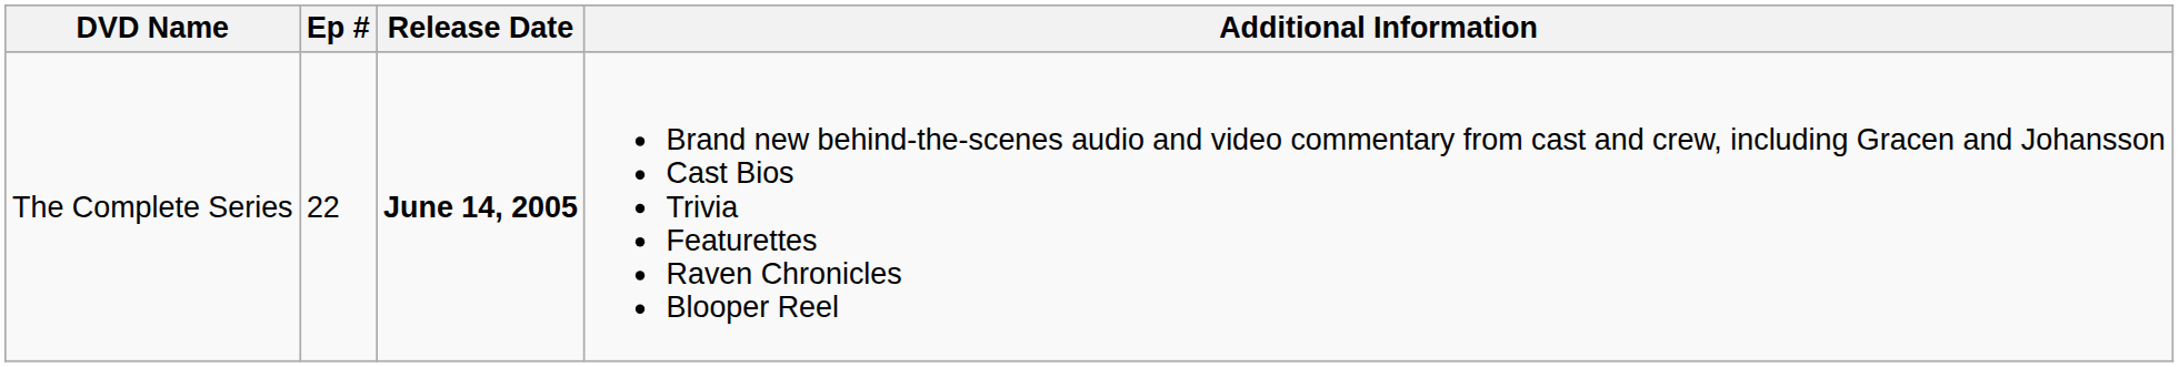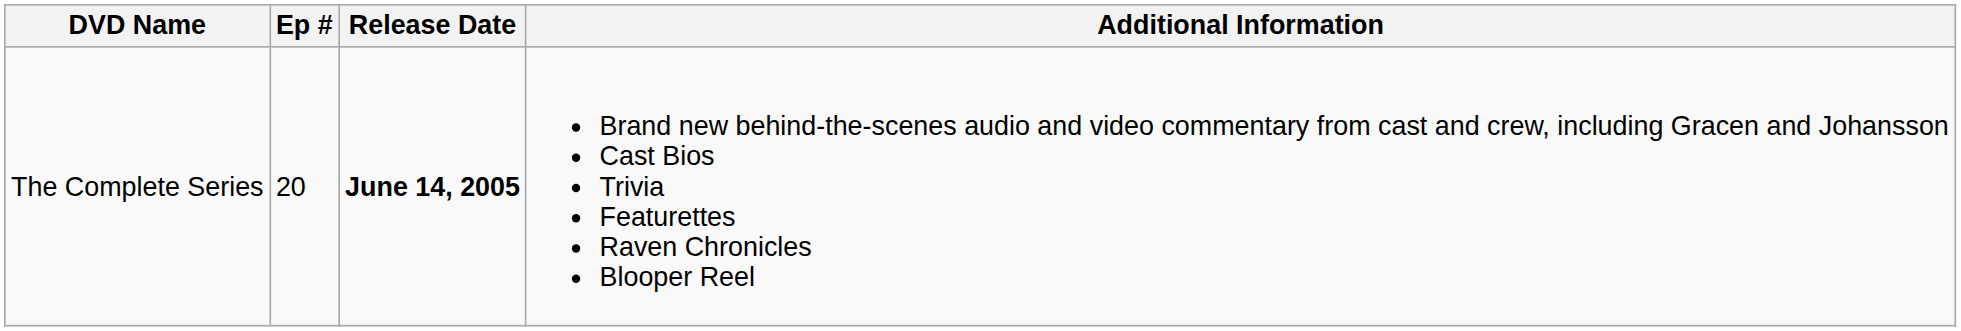The Complete Series | Ep #: 22 -> 20
